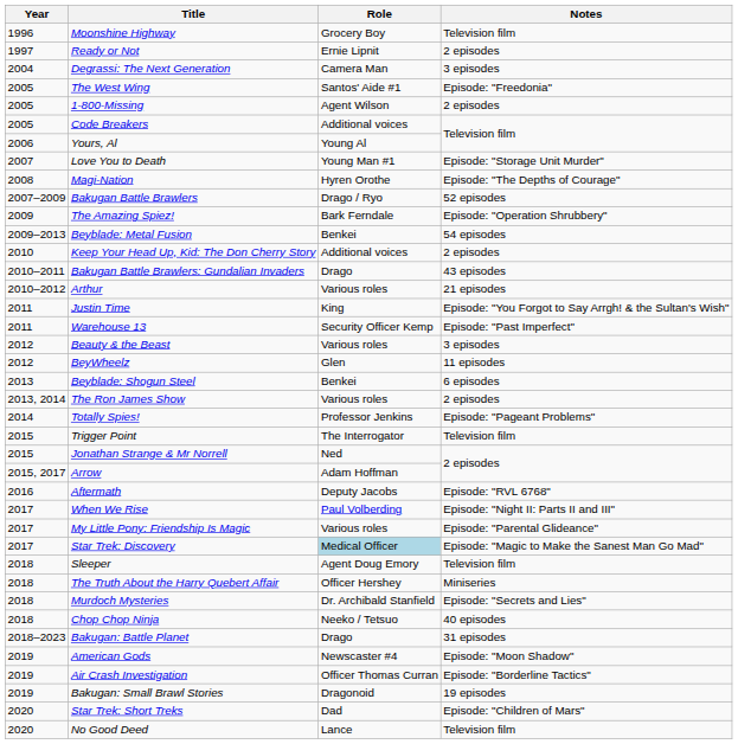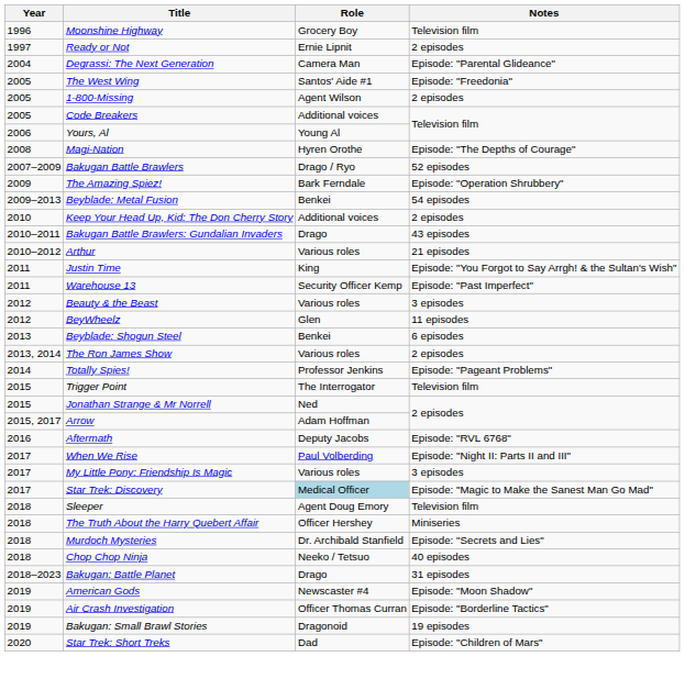Degrassi: The Next Generation | Notes: 3 episodes -> Episode: "Parental Glideance"
- row: 2007 | Love You to Death | Young Man #1 | Episode: "Storage Unit Murder"
My Little Pony: Friendship Is Magic | Notes: Episode: "Parental Glideance" -> 3 episodes
- row: 2020 | No Good Deed | Lance | Television film
